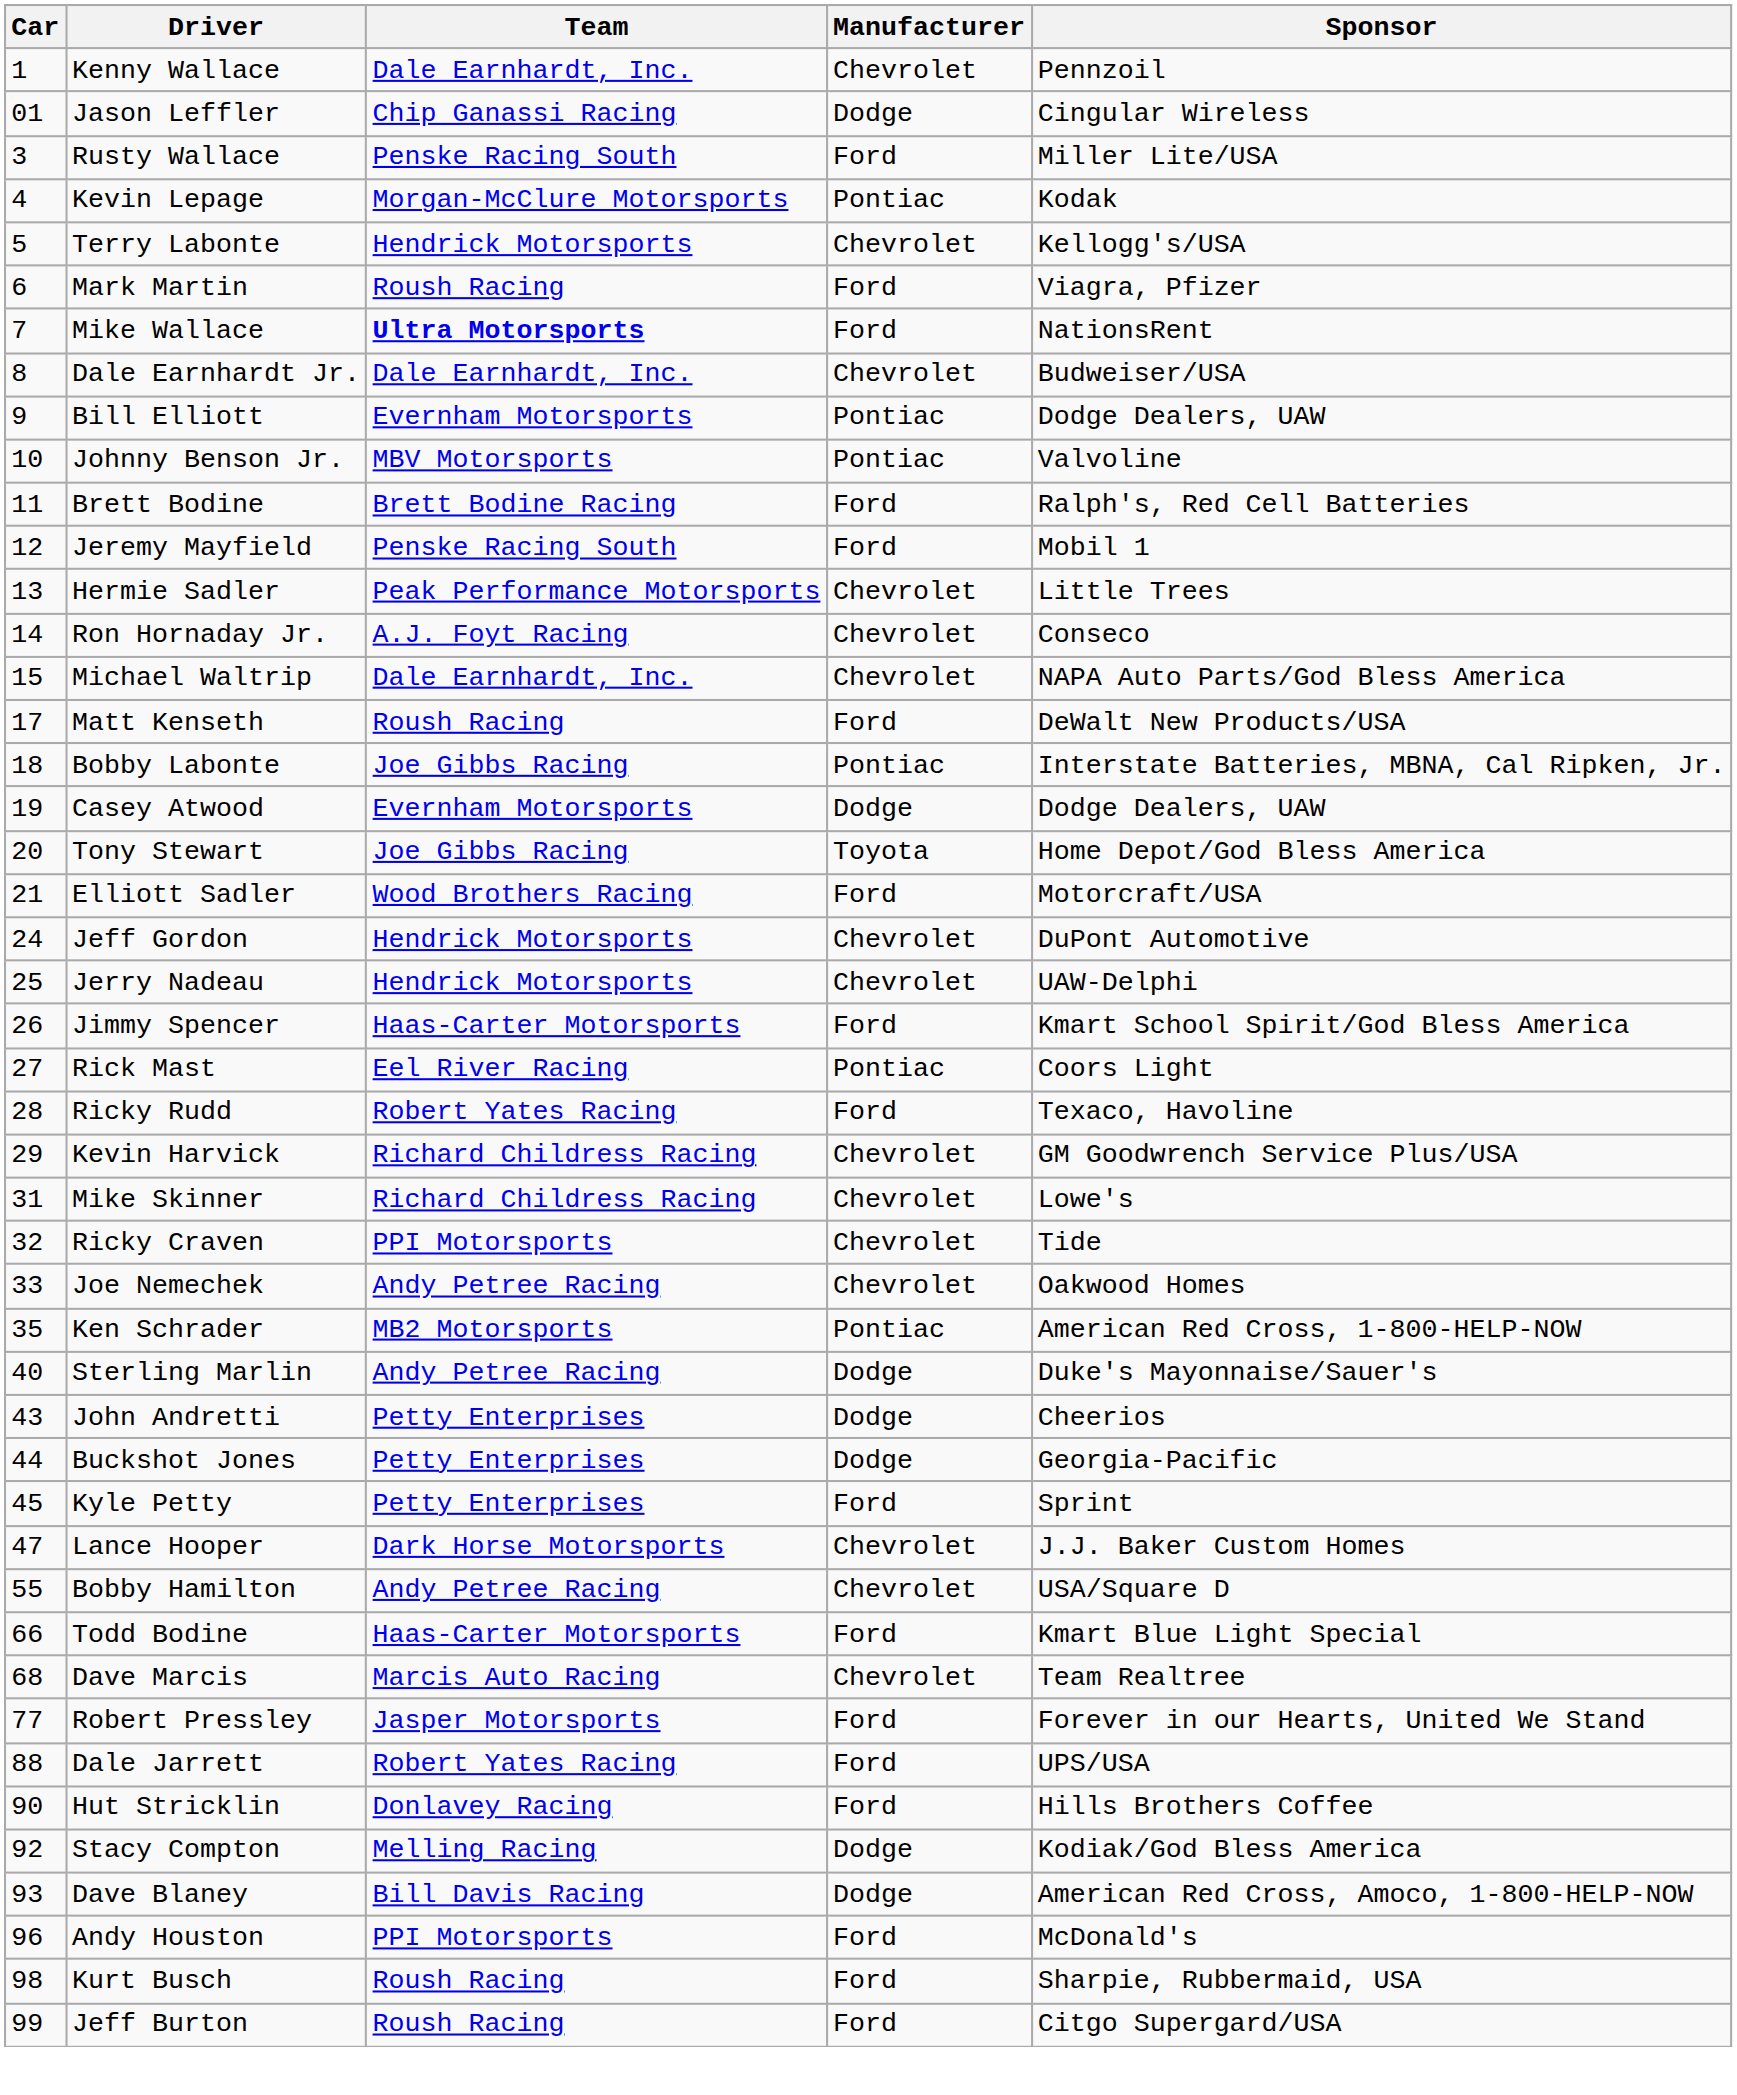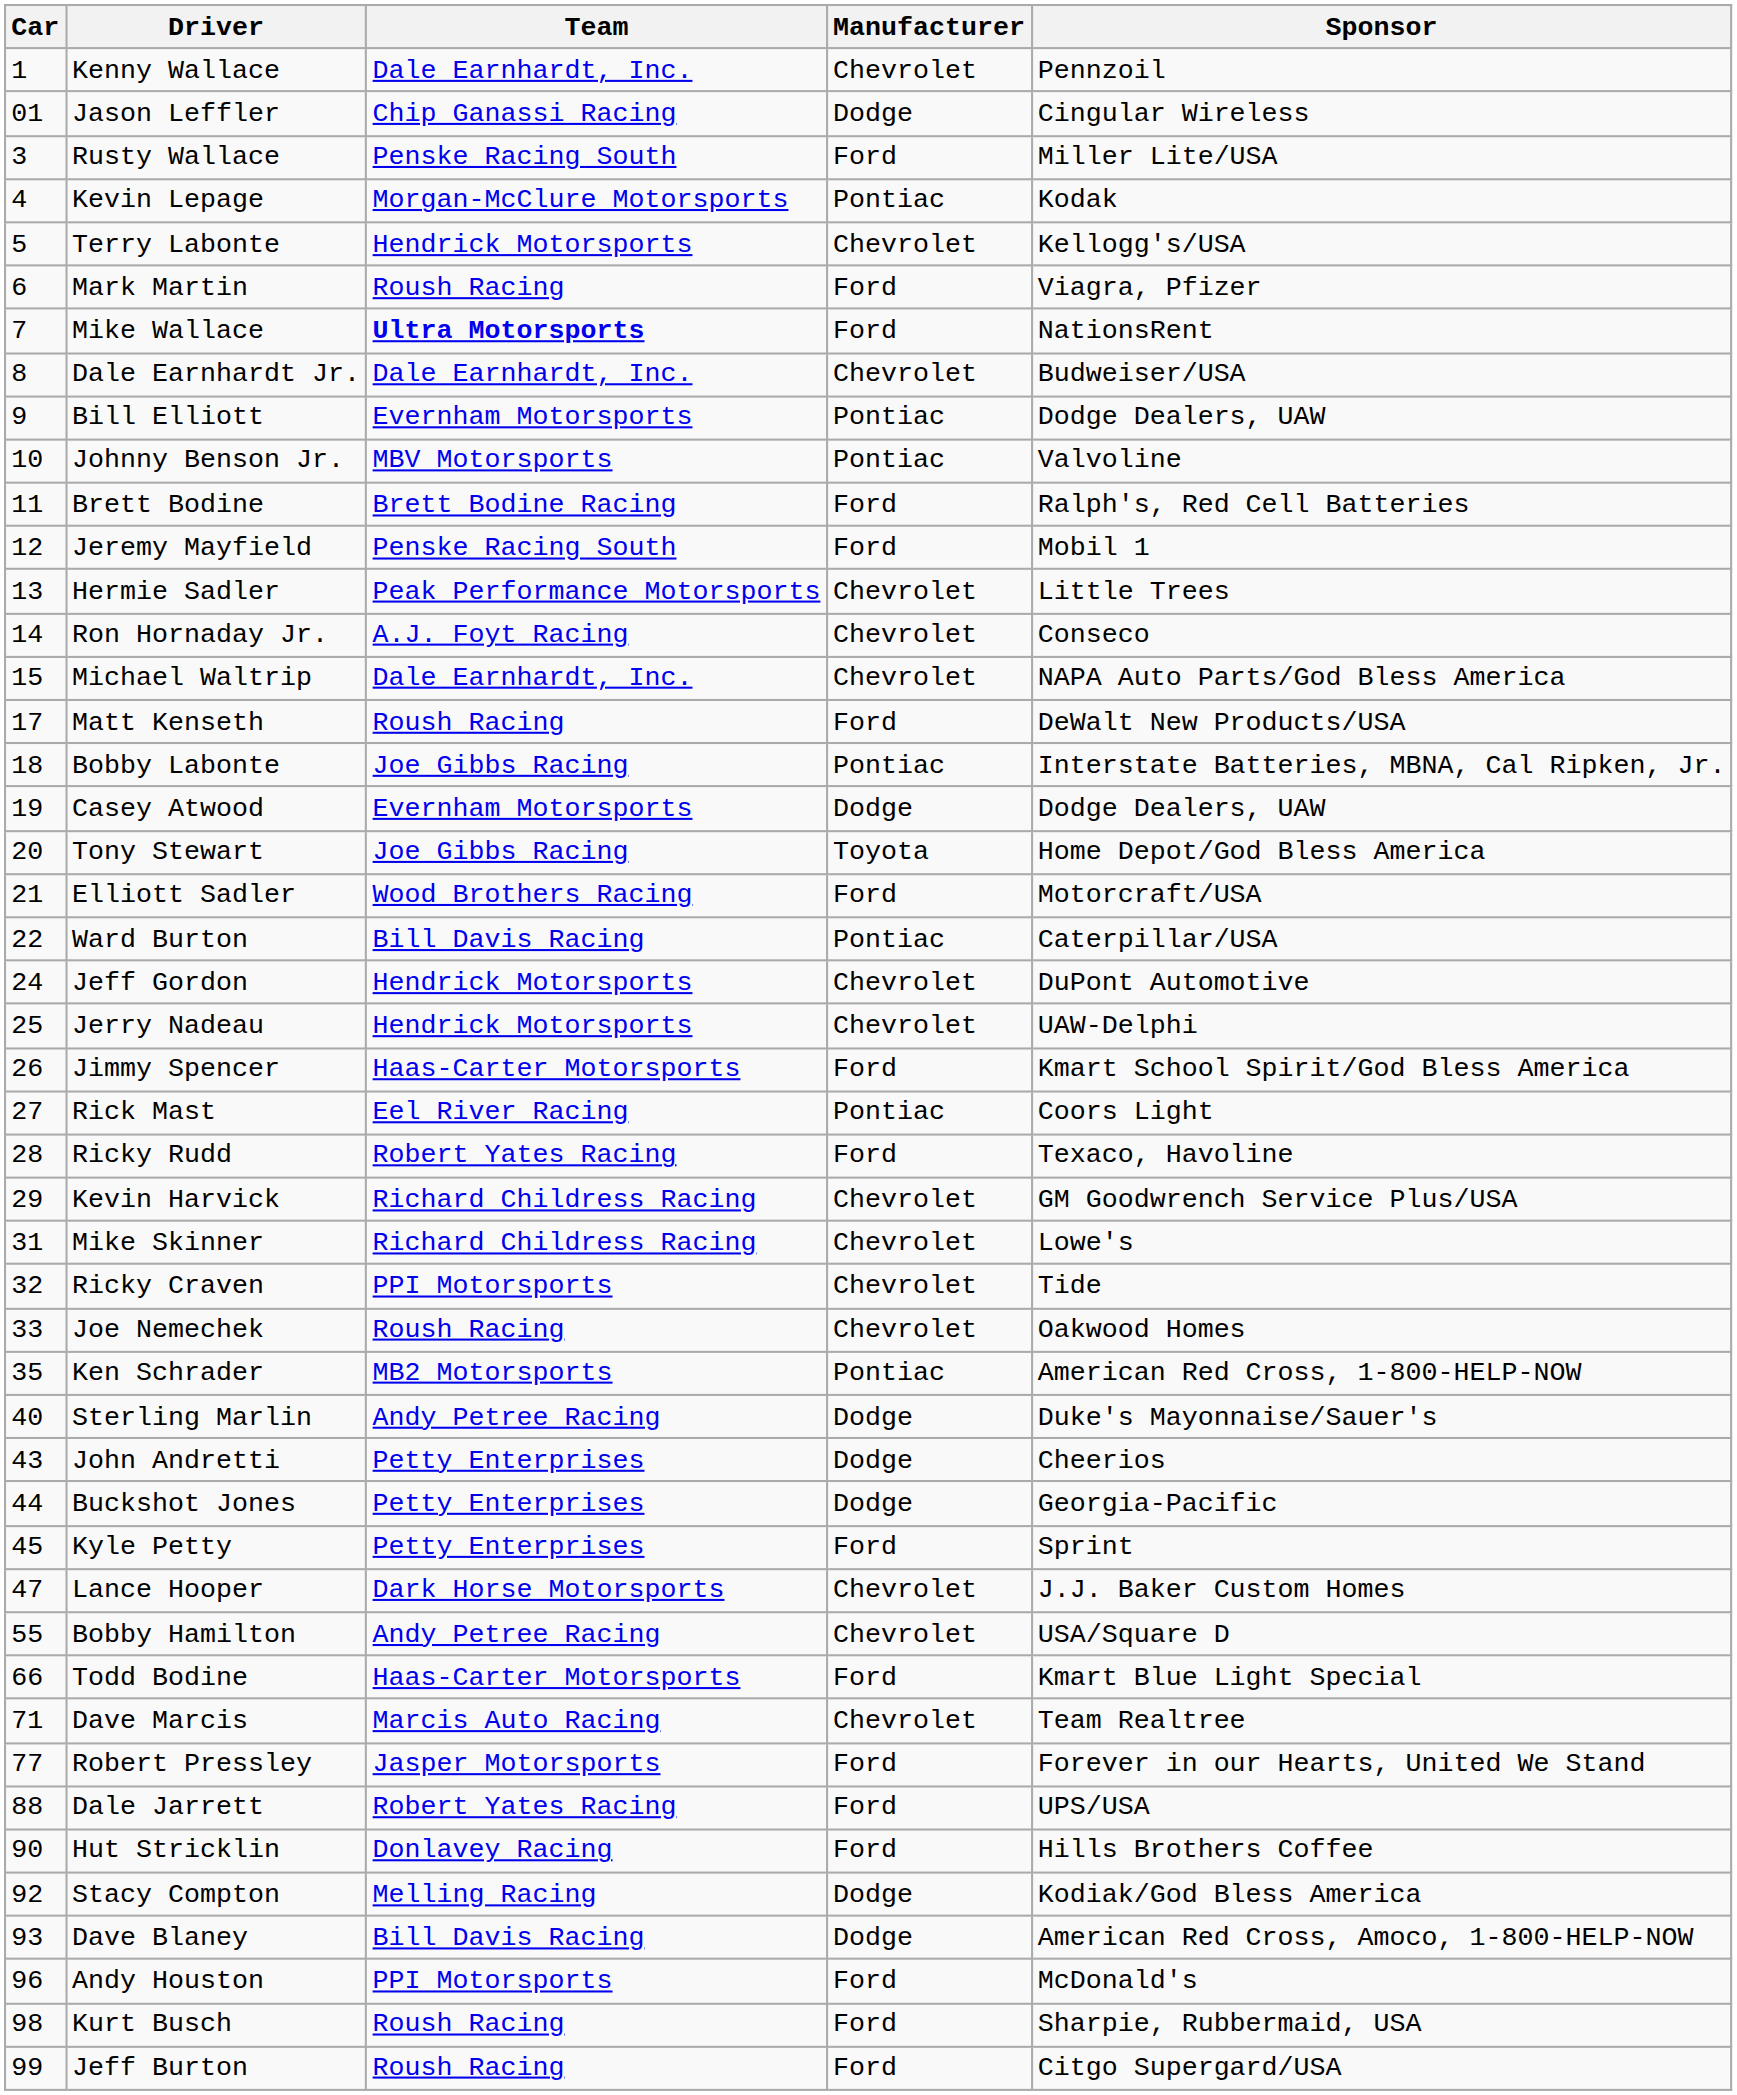+ row: 22 | Ward Burton | Bill Davis Racing | Pontiac | Caterpillar/USA
Joe Nemechek | Team: Andy Petree Racing -> Roush Racing
Dave Marcis | Car: 68 -> 71
